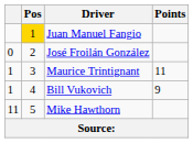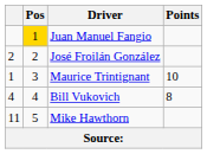José Froilán González | column 1: 0 -> 2
Maurice Trintignant | Points: 11 -> 10
Bill Vukovich | column 1: 1 -> 4
Bill Vukovich | Points: 9 -> 8
